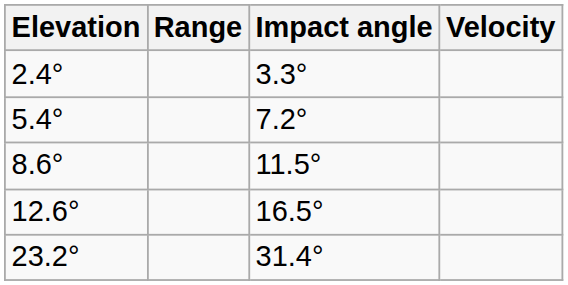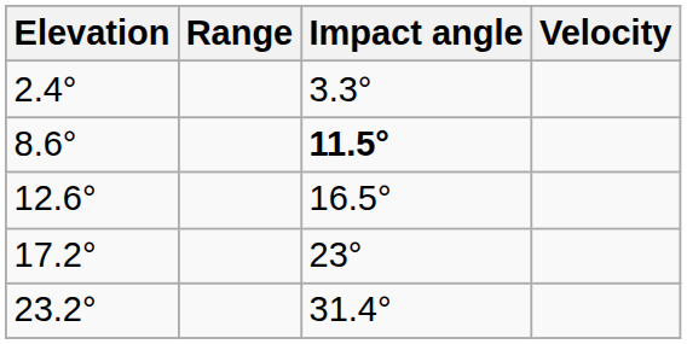- row: 5.4° | 7.2°
8.6° | Impact angle: normal -> bold
+ row: 17.2° | 23°
